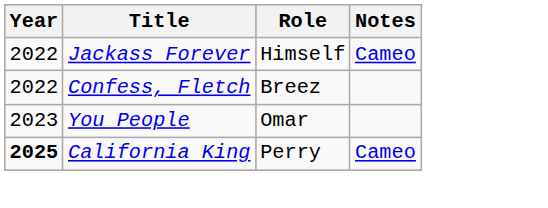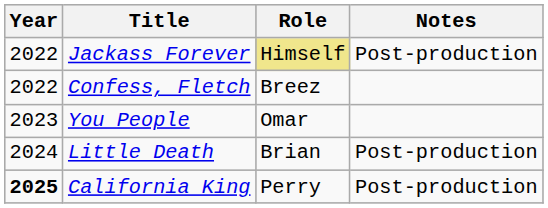Jackass Forever | Role: no background -> khaki background
Jackass Forever | Notes: Cameo -> Post-production
+ row: 2024 | Little Death | Brian | Post-production
California King | Notes: Cameo -> Post-production
